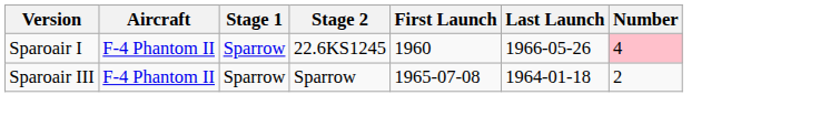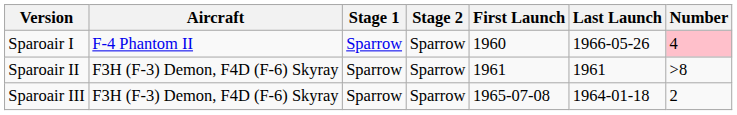Sparoair I | Stage 2: 22.6KS1245 -> Sparrow
+ row: Sparoair II | F3H (F-3) Demon, F4D (F-6) Skyray | Sparrow | Sparrow | 1961 | 1961 | >8
Sparoair III | Aircraft: F-4 Phantom II -> F3H (F-3) Demon, F4D (F-6) Skyray
